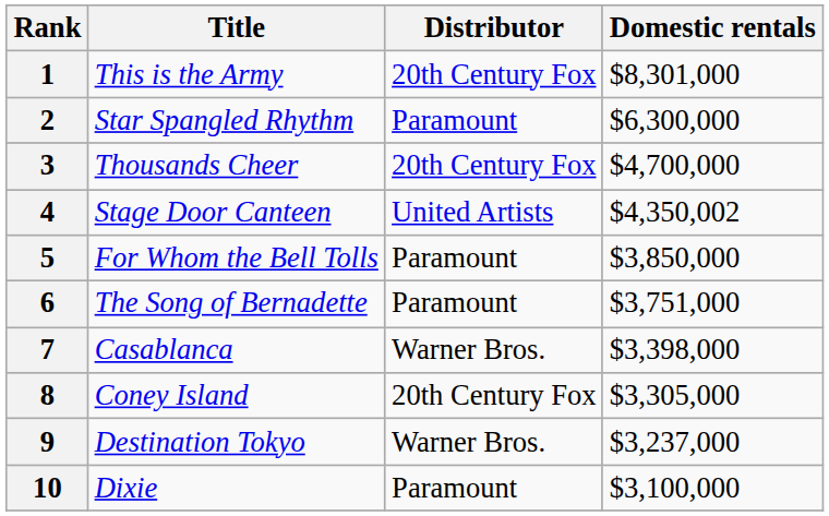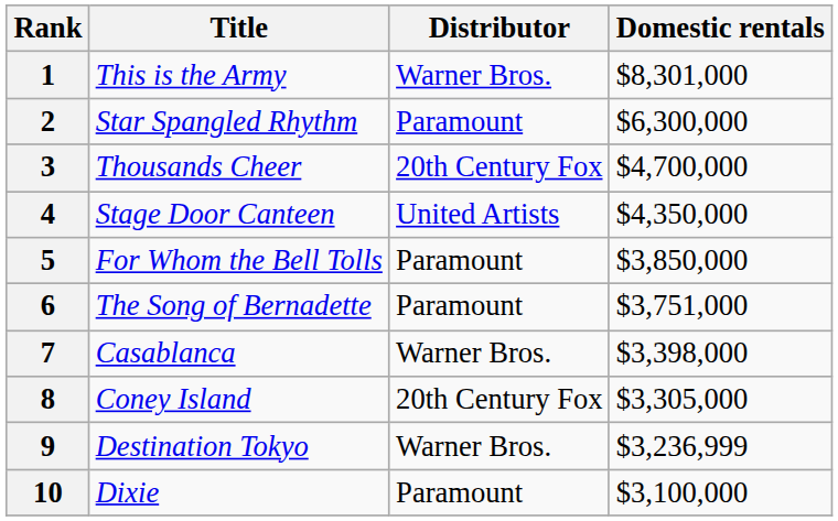1 | Distributor: 20th Century Fox -> Warner Bros.
4 | Domestic rentals: $4,350,002 -> $4,350,000
9 | Domestic rentals: $3,237,000 -> $3,236,999
